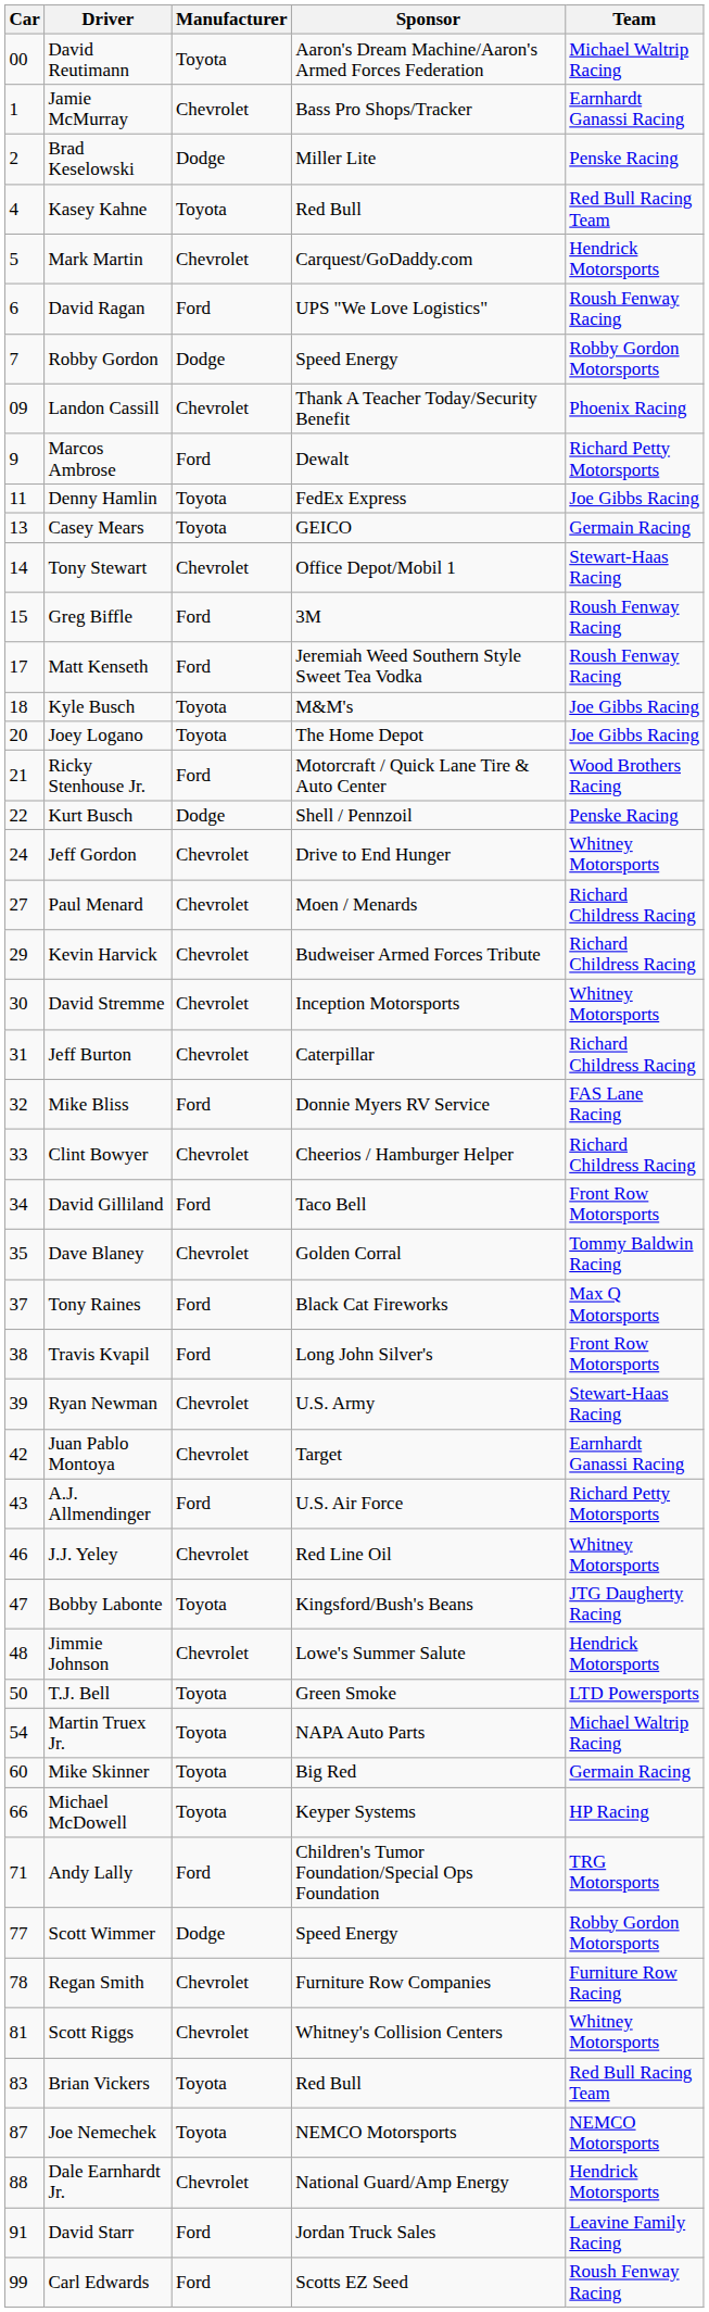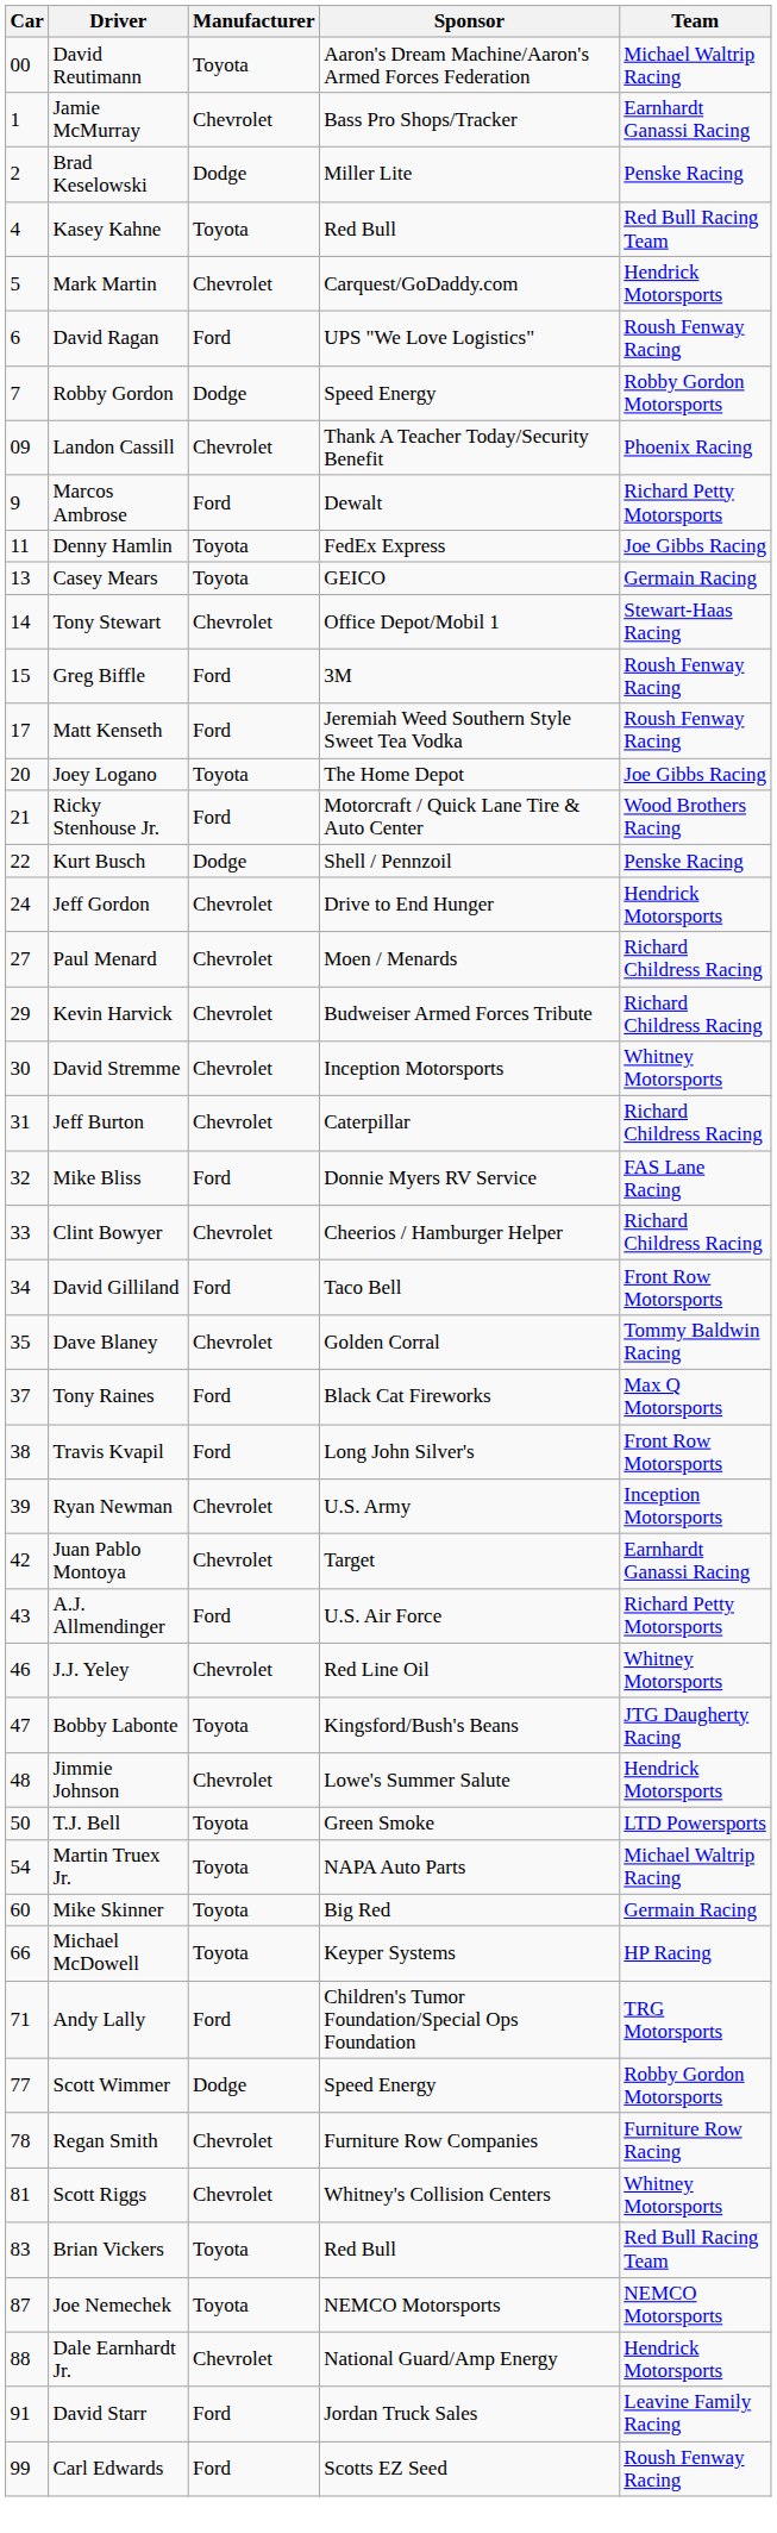- row: 18 | Kyle Busch | Toyota | M&M's | Joe Gibbs Racing
Jeff Gordon | Team: Whitney Motorsports -> Hendrick Motorsports
Ryan Newman | Team: Stewart-Haas Racing -> Inception Motorsports
